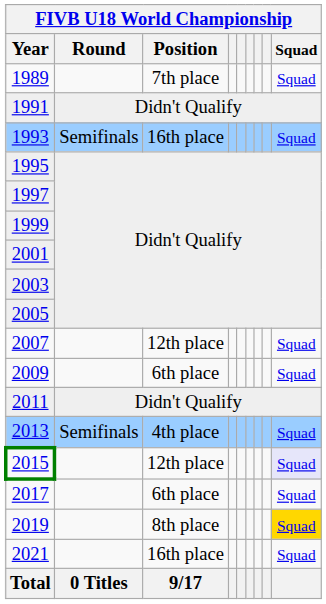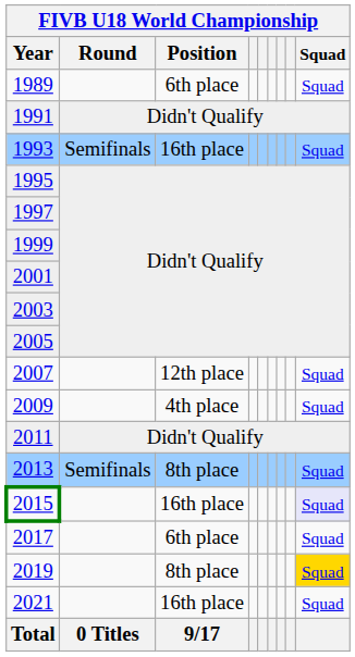1989 | FIVB U18 World Championship / Position: 7th place -> 6th place
2009 | FIVB U18 World Championship / Position: 6th place -> 4th place
2013 | FIVB U18 World Championship / Position: 4th place -> 8th place
2015 | FIVB U18 World Championship / Position: 12th place -> 16th place
